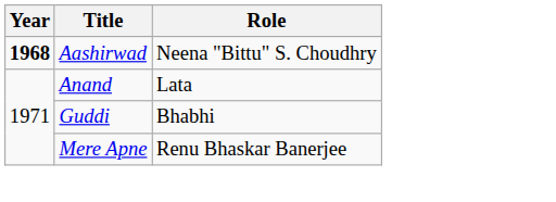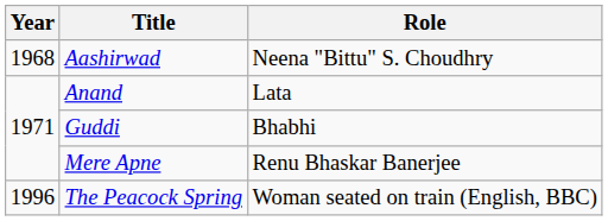Aashirwad | Year: bold -> normal
+ row: 1996 | The Peacock Spring | Woman seated on train (English, BBC)
